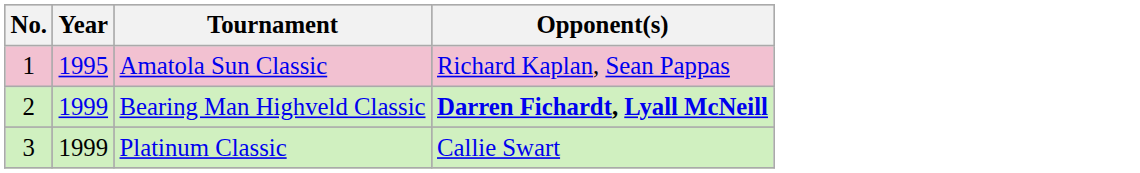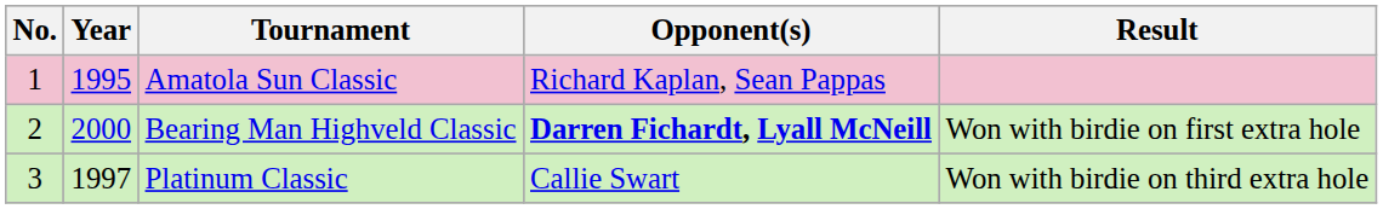+ column: Result | Won with birdie on first extra hole | Won with birdie on third extra hole
Bearing Man Highveld Classic | Year: 1999 -> 2000
Platinum Classic | Year: 1999 -> 1997
